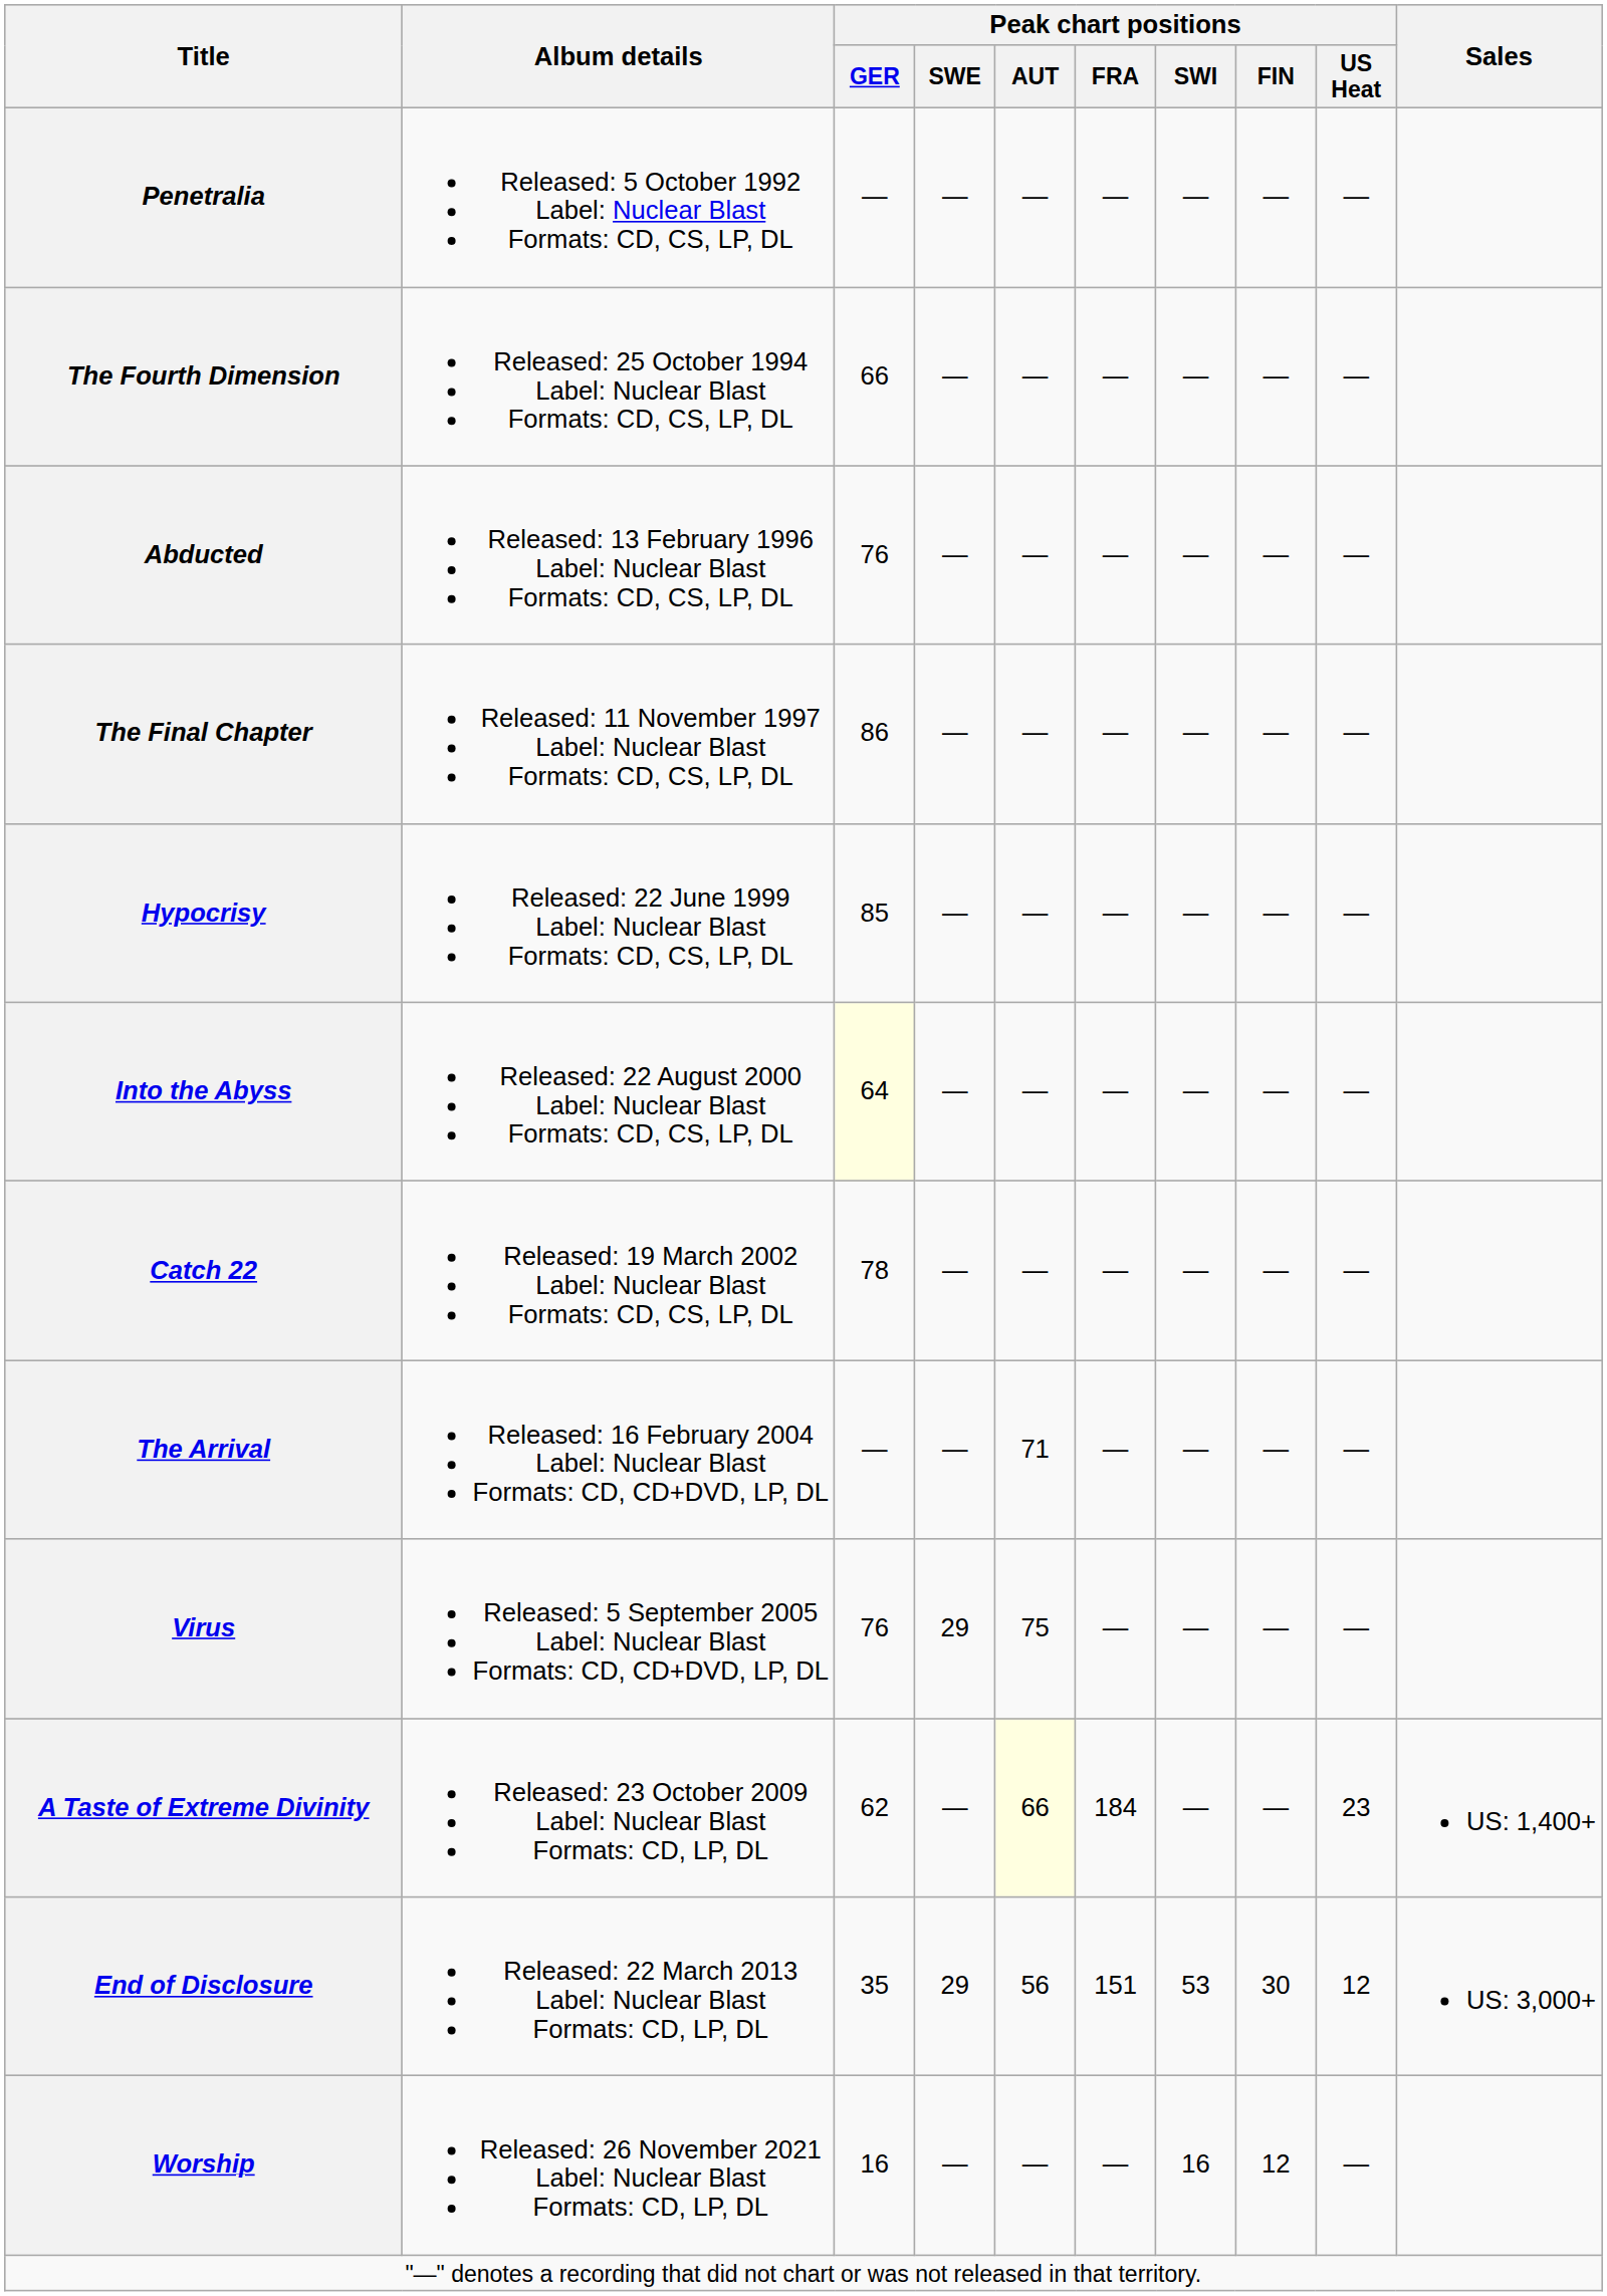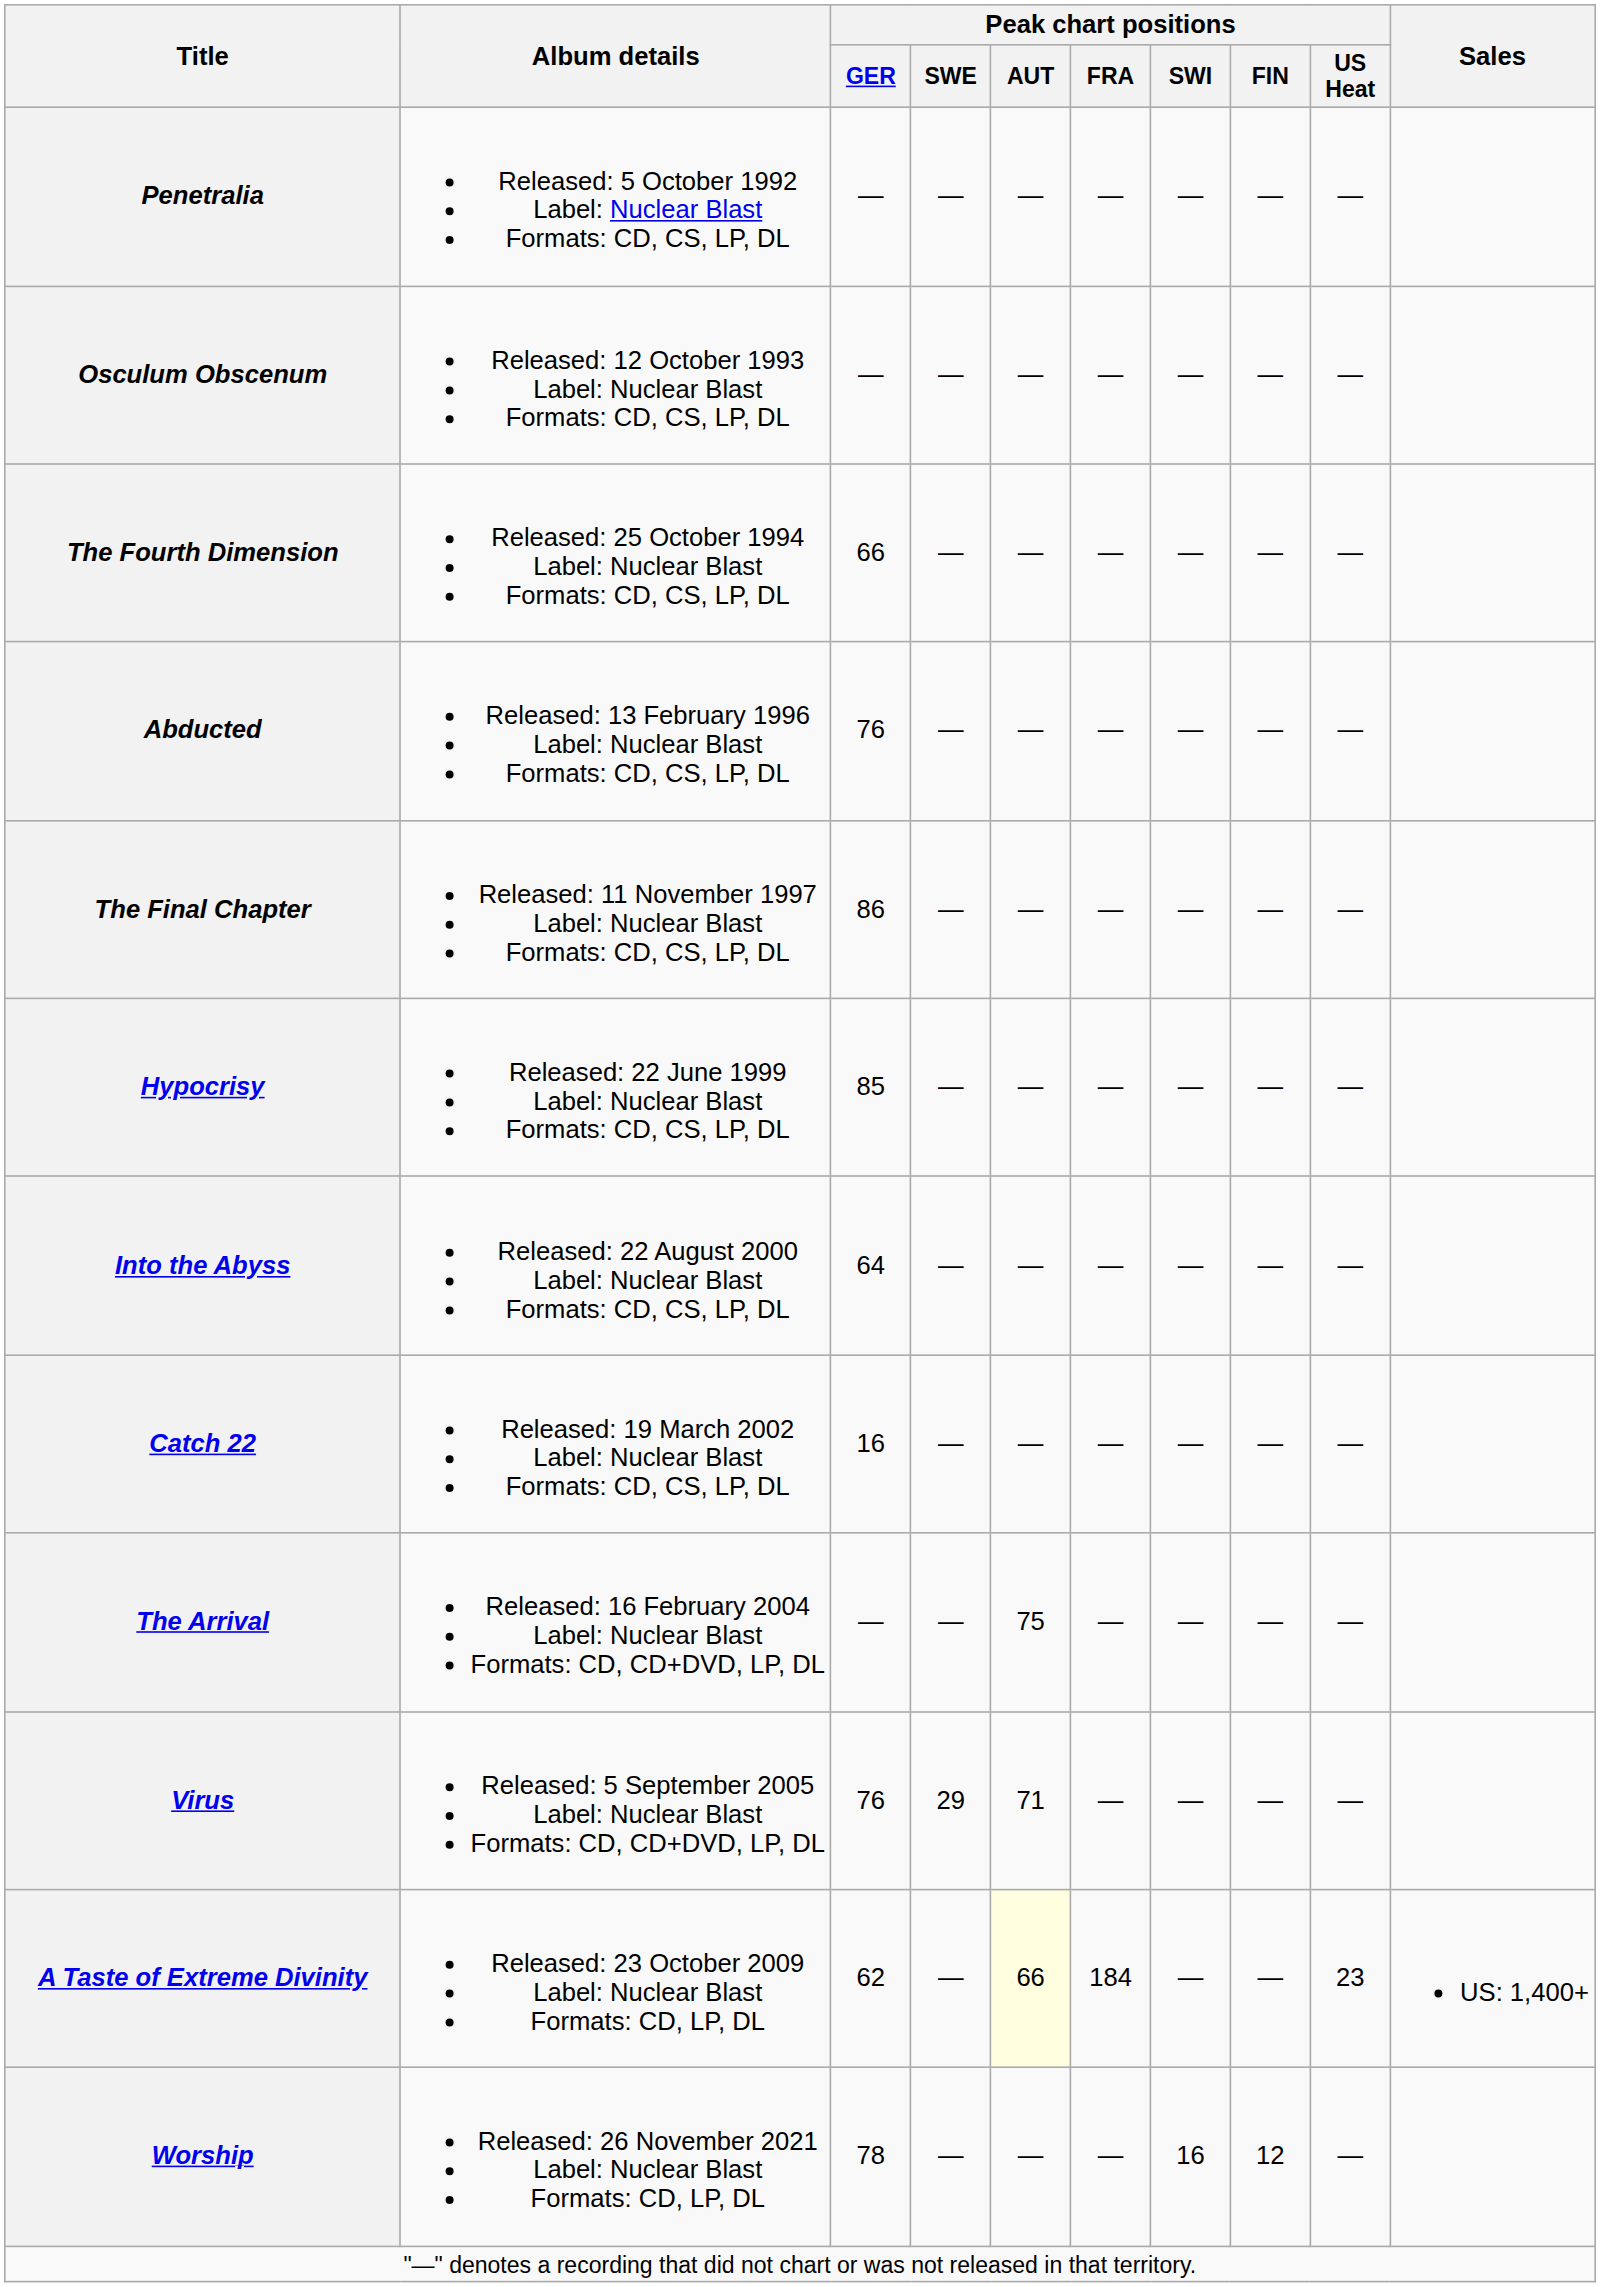+ row: Osculum Obscenum | Released: 12 October 1993 Label: Nuclear Blast Formats: CD, CS, LP, DL | — | — | — | — | — | — | —
Into the Abyss | Peak chart positions / GER: lightyellow background -> no background
Catch 22 | Peak chart positions / GER: 78 -> 16
The Arrival | Peak chart positions / AUT: 71 -> 75
Virus | Peak chart positions / AUT: 75 -> 71
- row: End of Disclosure | Released: 22 March 2013 Label: Nuclear Blast Formats: CD, LP, DL | 35 | 29 | 56 | 151 | 53 | 30 | 12 | US: 3,000+
Worship | Peak chart positions / GER: 16 -> 78
